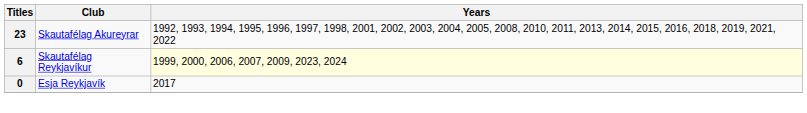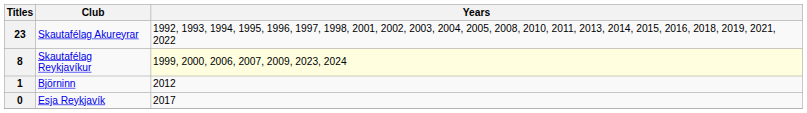Skautafélag Reykjavíkur | Titles: 6 -> 8
+ row: 1 | Björninn | 2012
